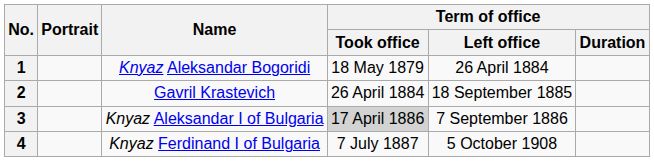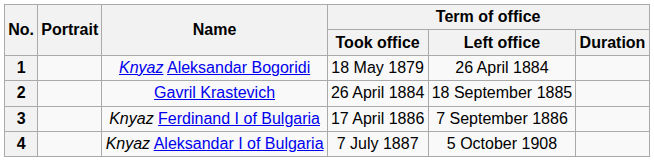3 | Name: Knyaz Aleksandar I of Bulgaria -> Knyaz Ferdinand I of Bulgaria
3 | Term of office / Took office: lightgrey background -> no background
4 | Name: Knyaz Ferdinand I of Bulgaria -> Knyaz Aleksandar I of Bulgaria
